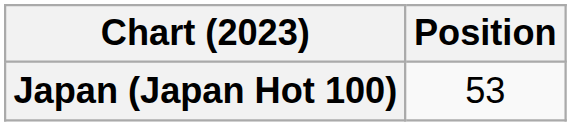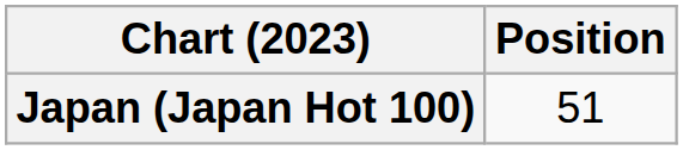Japan (Japan Hot 100) | Position: 53 -> 51
